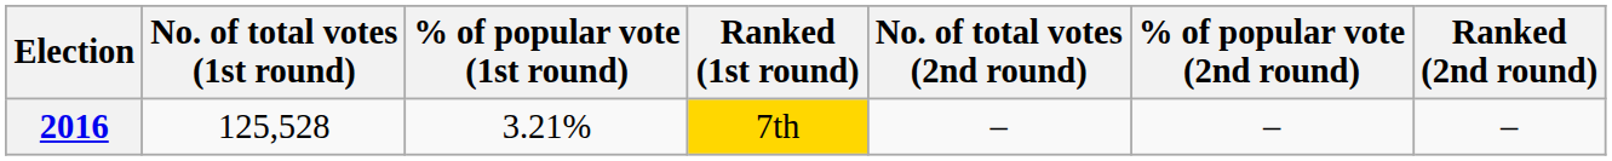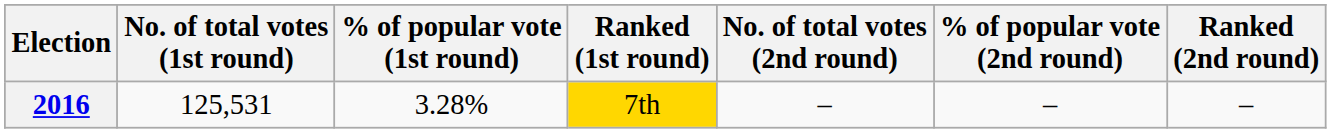2016 | No. of total votes (1st round): 125,528 -> 125,531
2016 | % of popular vote (1st round): 3.21% -> 3.28%
